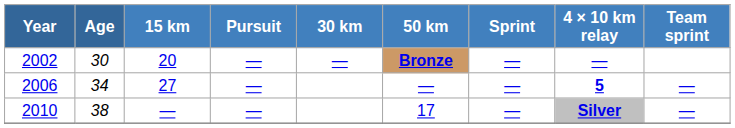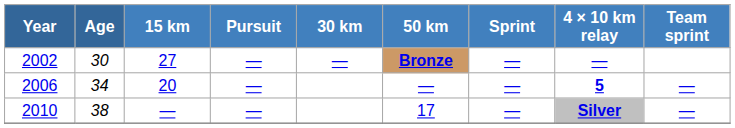2002 | 15 km: 20 -> 27
2006 | 15 km: 27 -> 20
